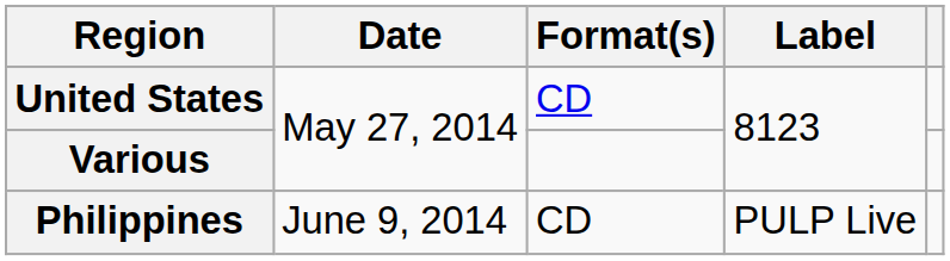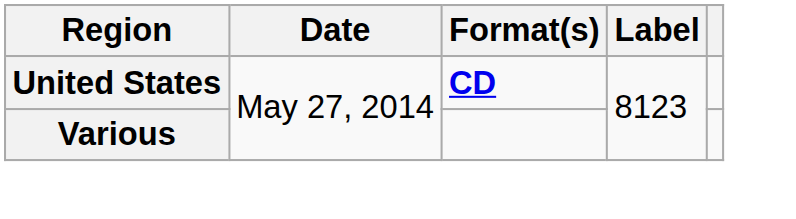United States | Format(s): normal -> bold
- row: Philippines | June 9, 2014 | CD | PULP Live
